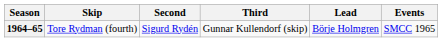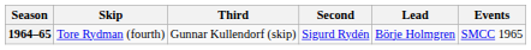columns swapped: Third <-> Second
